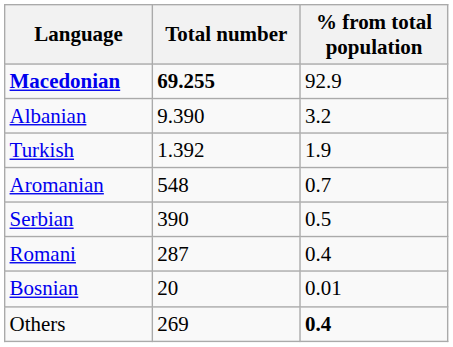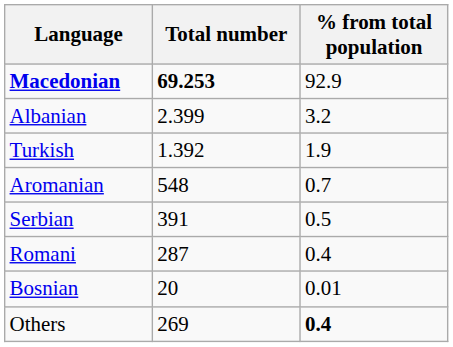Macedonian | Total number: 69.255 -> 69.253
Albanian | Total number: 9.390 -> 2.399
Serbian | Total number: 390 -> 391
